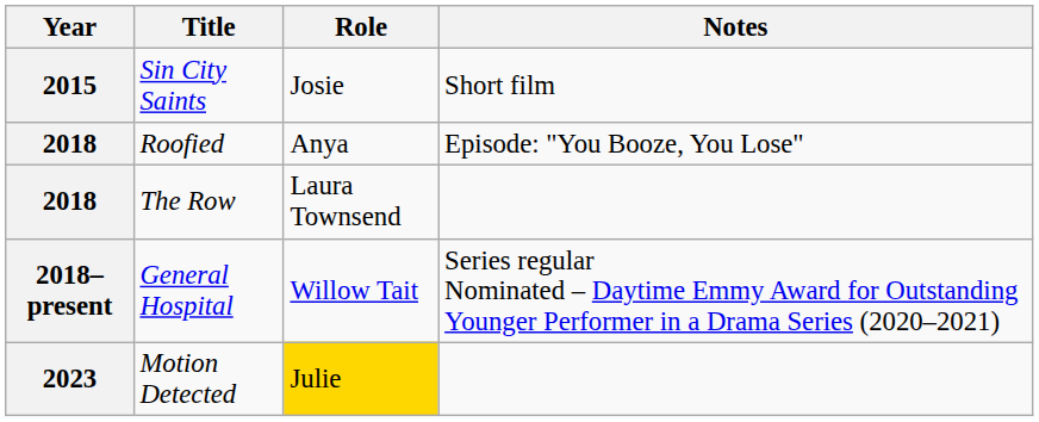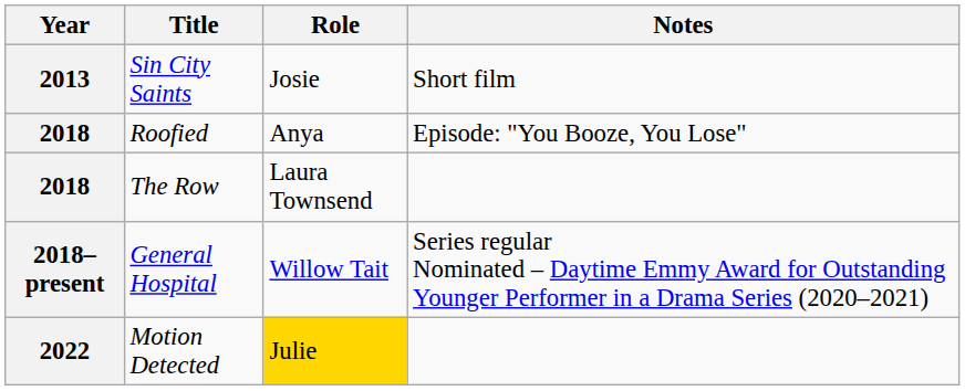Sin City Saints | Year: 2015 -> 2013
Motion Detected | Year: 2023 -> 2022
